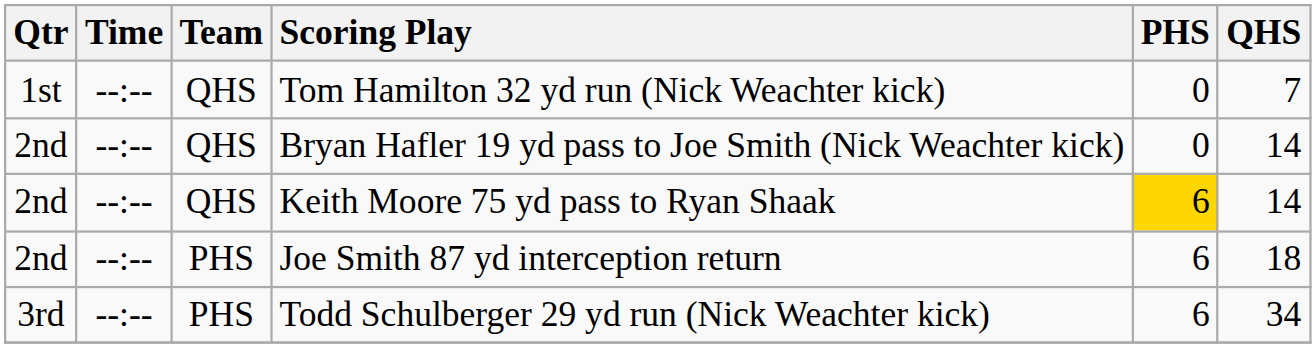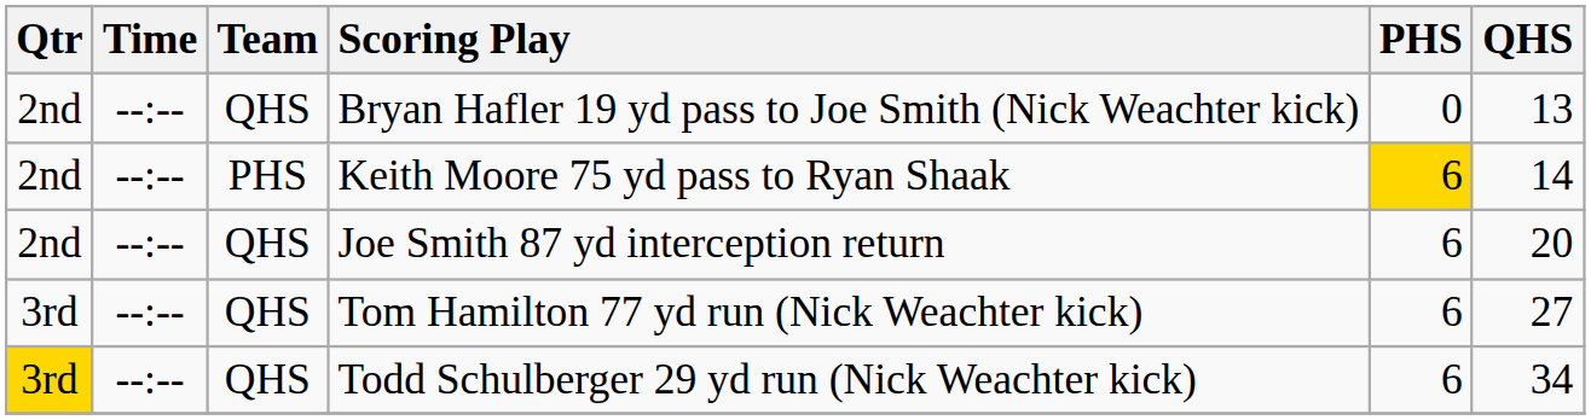- row: 1st | --:-- | QHS | Tom Hamilton 32 yd run (Nick Weachter kick) | 0 | 7
Bryan Hafler 19 yd pass to Joe Smith (Nick Weachter kick) | QHS: 14 -> 13
Keith Moore 75 yd pass to Ryan Shaak | Team: QHS -> PHS
Joe Smith 87 yd interception return | Team: PHS -> QHS
Joe Smith 87 yd interception return | QHS: 18 -> 20
+ row: 3rd | --:-- | QHS | Tom Hamilton 77 yd run (Nick Weachter kick) | 6 | 27
Todd Schulberger 29 yd run (Nick Weachter kick) | Qtr: no background -> gold background
Todd Schulberger 29 yd run (Nick Weachter kick) | Team: PHS -> QHS
